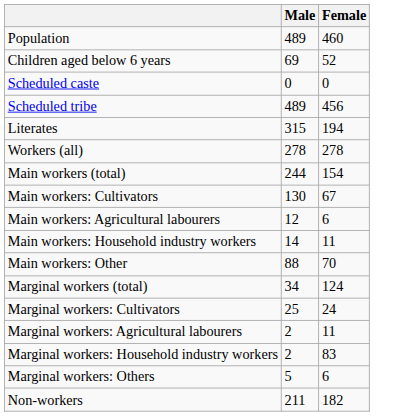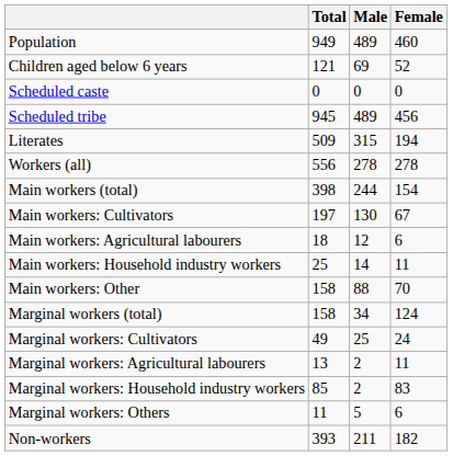+ column: Total | 949 | 121 | 0 | 945 | 509 | 556 | 398 | 197 | 18 | 25 | 158 | 158 | 49 | 13 | 85 | 11 | 393
